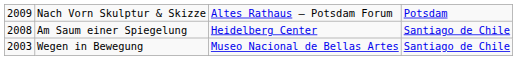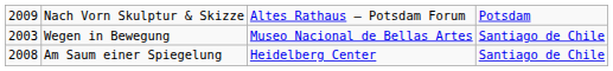rows swapped: Am Saum einer Spiegelung <-> Wegen in Bewegung
